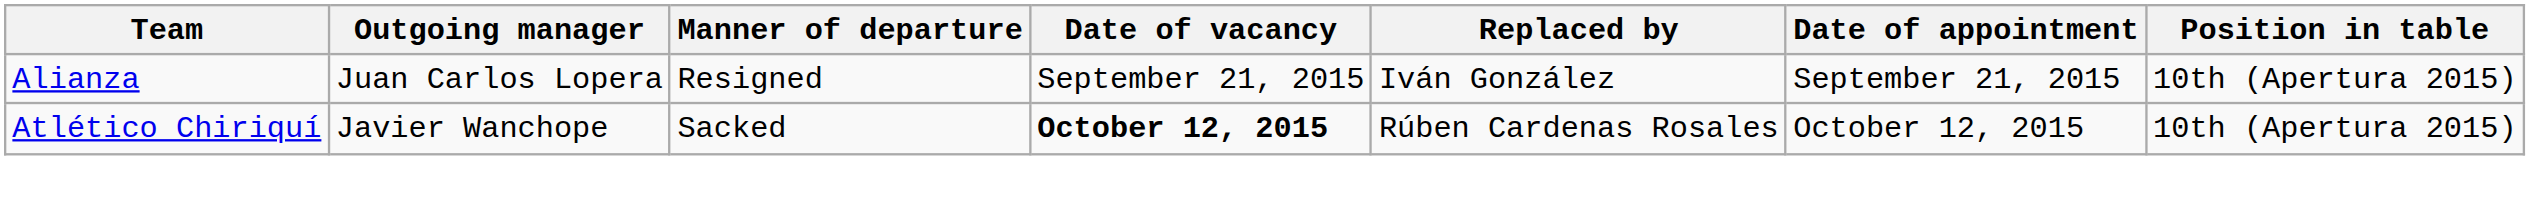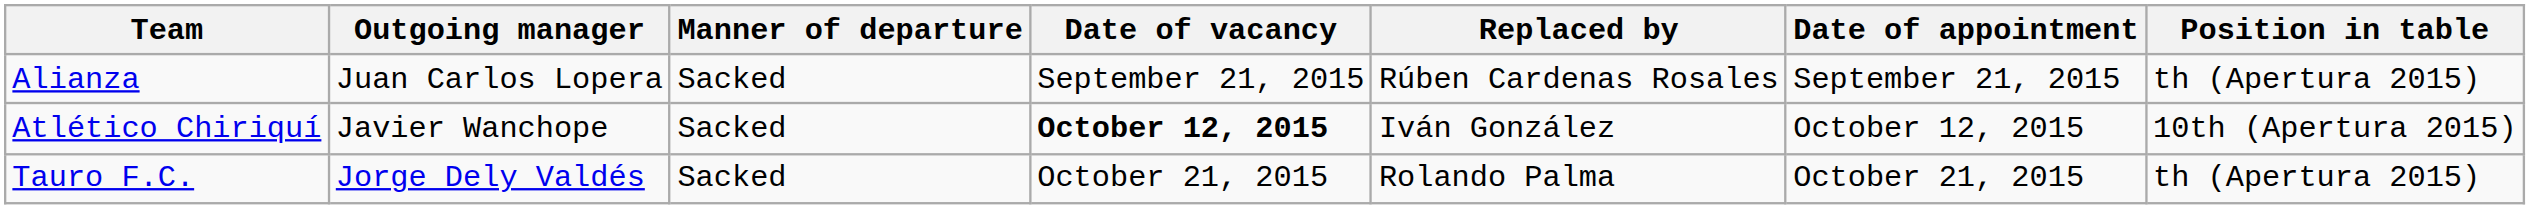Alianza | Manner of departure: Resigned -> Sacked
Alianza | Replaced by: Iván González -> Rúben Cardenas Rosales
Alianza | Position in table: 10th (Apertura 2015) -> th (Apertura 2015)
Atlético Chiriquí | Replaced by: Rúben Cardenas Rosales -> Iván González
+ row: Tauro F.C. | Jorge Dely Valdés | Sacked | October 21, 2015 | Rolando Palma | October 21, 2015 | th (Apertura 2015)
